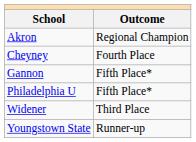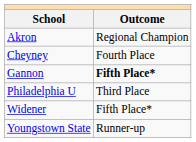Gannon | Outcome: normal -> bold
Philadelphia U | Outcome: Fifth Place* -> Third Place
Widener | Outcome: Third Place -> Fifth Place*
